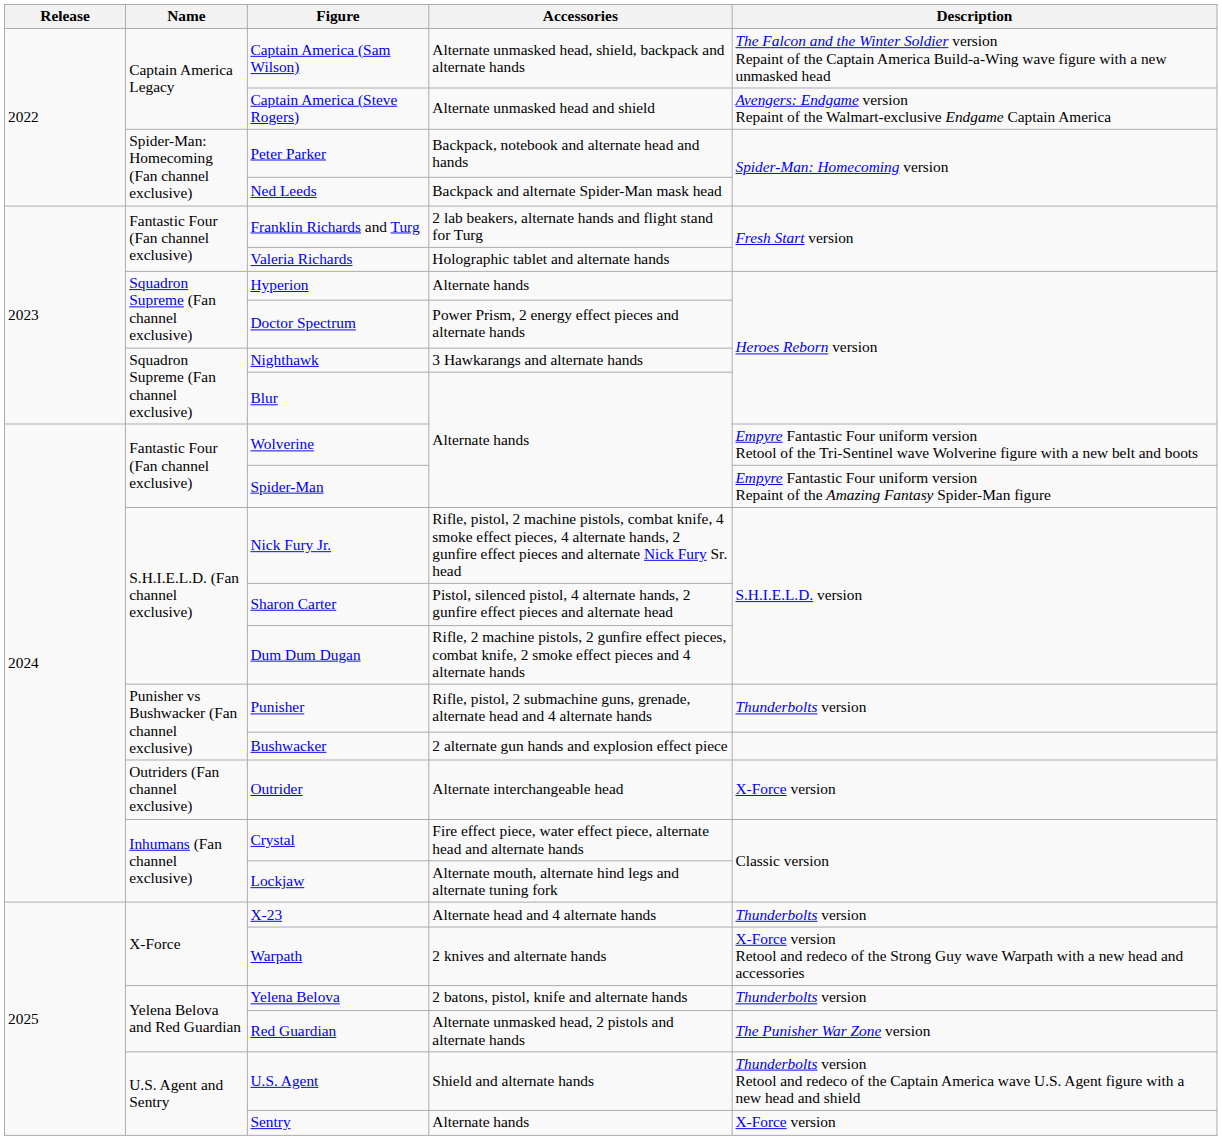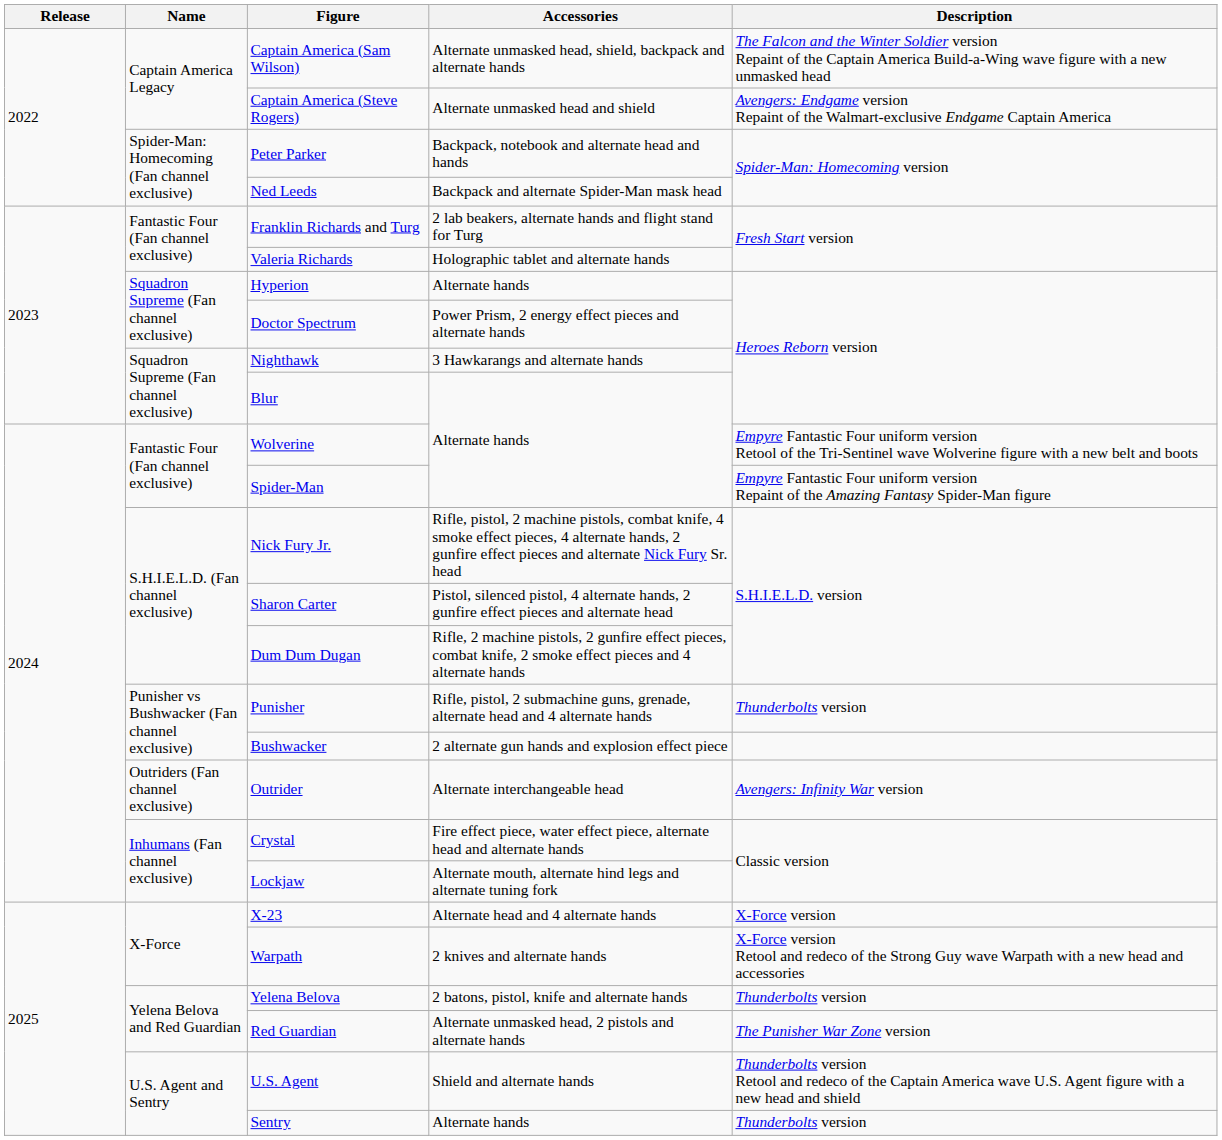Outrider | Description: X-Force version -> Avengers: Infinity War version
X-23 | Description: Thunderbolts version -> X-Force version
Sentry | Description: X-Force version -> Thunderbolts version
